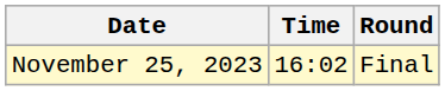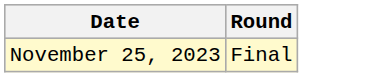- column: Time | 16:02
